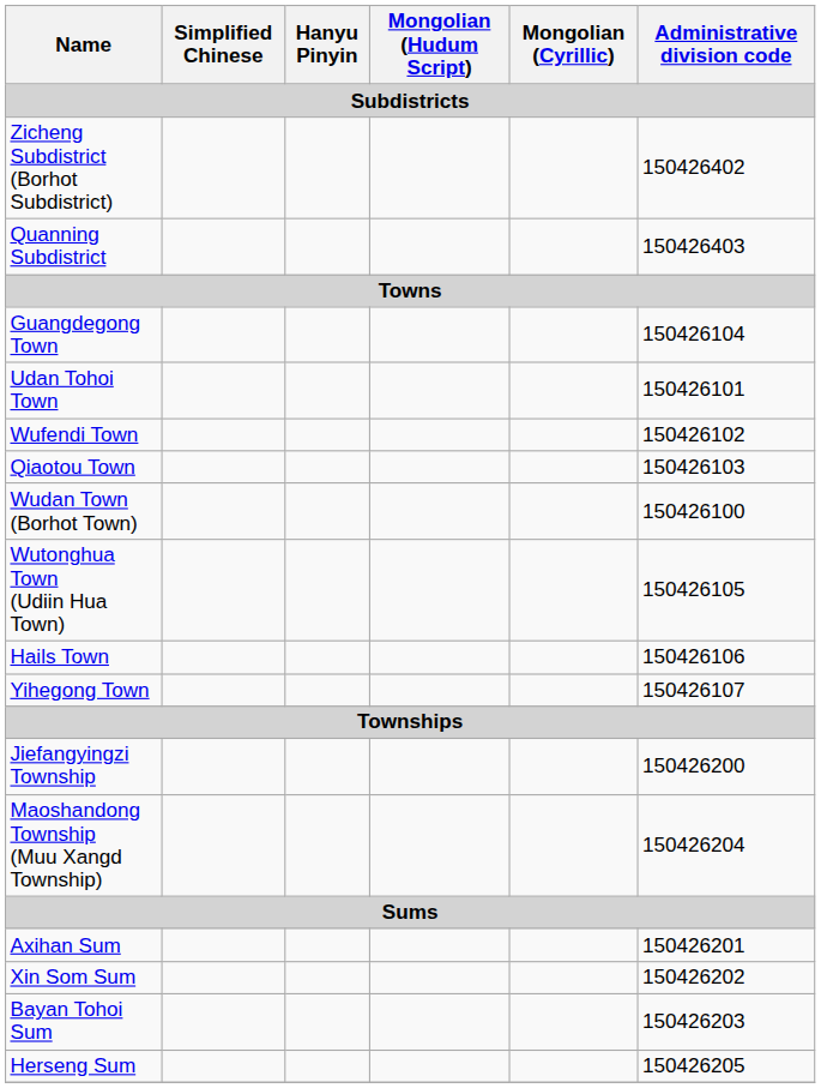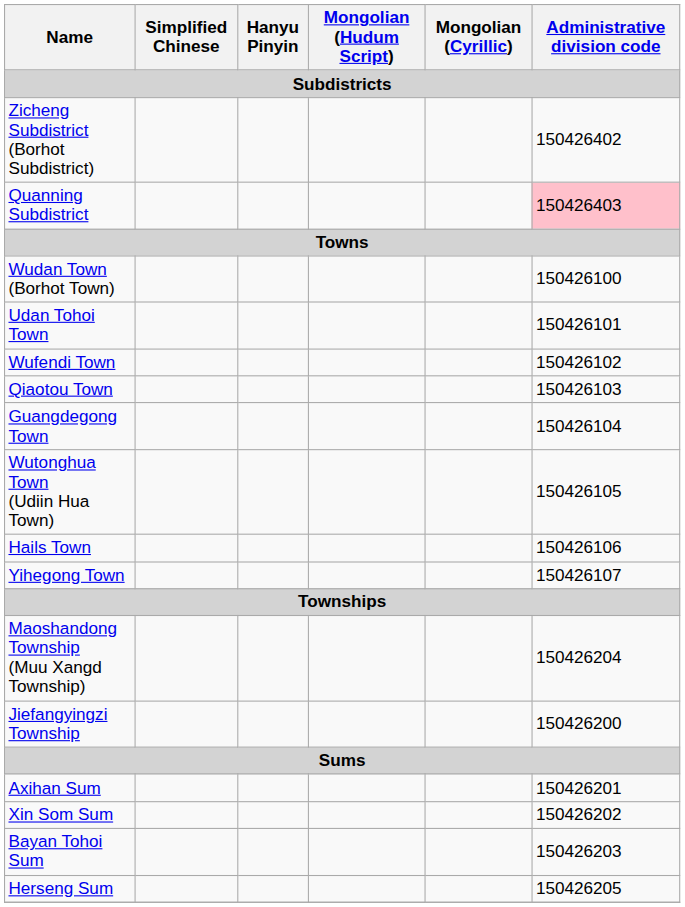Quanning Subdistrict | Administrative division code: no background -> pink background
rows swapped: Wudan Town (Borhot Town) <-> Guangdegong Town
rows swapped: Jiefangyingzi Township <-> Maoshandong Township (Muu Xangd Township)
